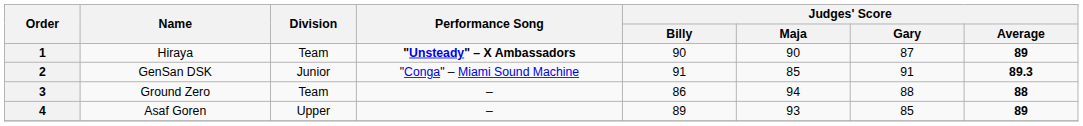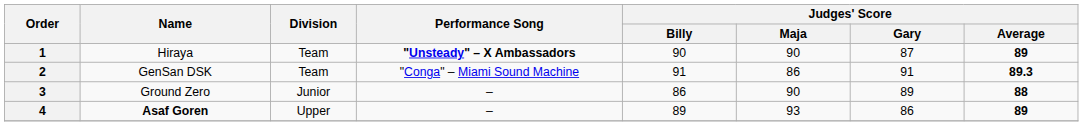2 | Division: Junior -> Team
2 | Judges' Score / Maja: 85 -> 86
3 | Division: Team -> Junior
3 | Judges' Score / Maja: 94 -> 90
3 | Judges' Score / Gary: 88 -> 89
4 | Name: normal -> bold
4 | Judges' Score / Gary: 85 -> 86
